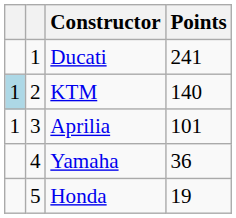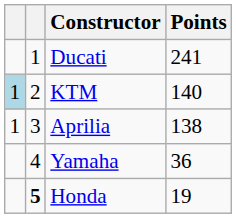Aprilia | Points: 101 -> 138
Honda | column 2: normal -> bold
